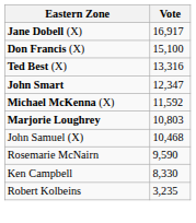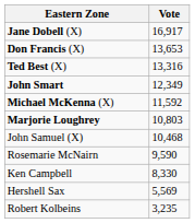Don Francis (X) | Vote: 15,100 -> 13,653
John Smart | Vote: 12,347 -> 12,349
+ row: Hershell Sax | 5,569
